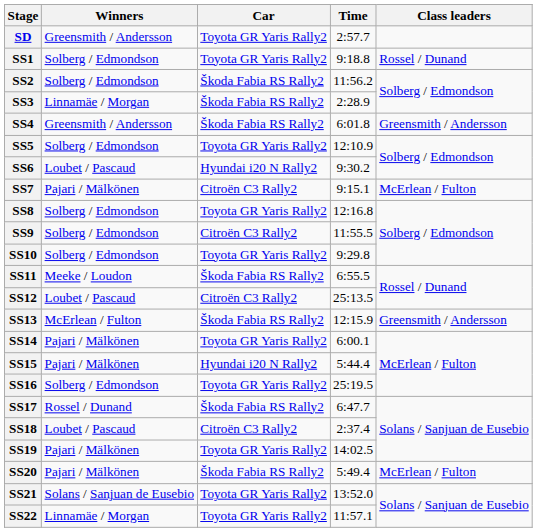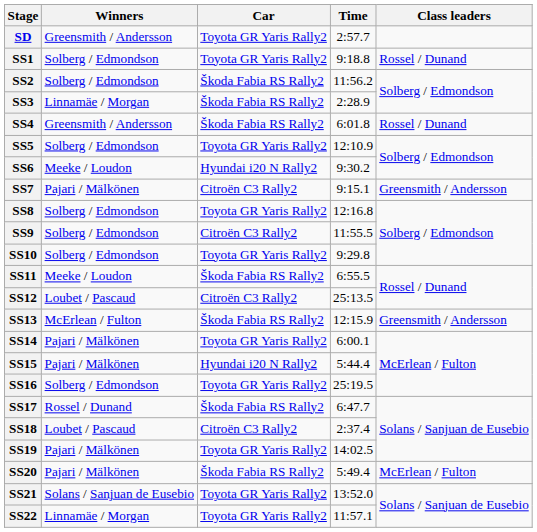SS4 | Class leaders: Greensmith / Andersson -> Rossel / Dunand
SS6 | Winners: Loubet / Pascaud -> Meeke / Loudon
SS7 | Class leaders: McErlean / Fulton -> Greensmith / Andersson
